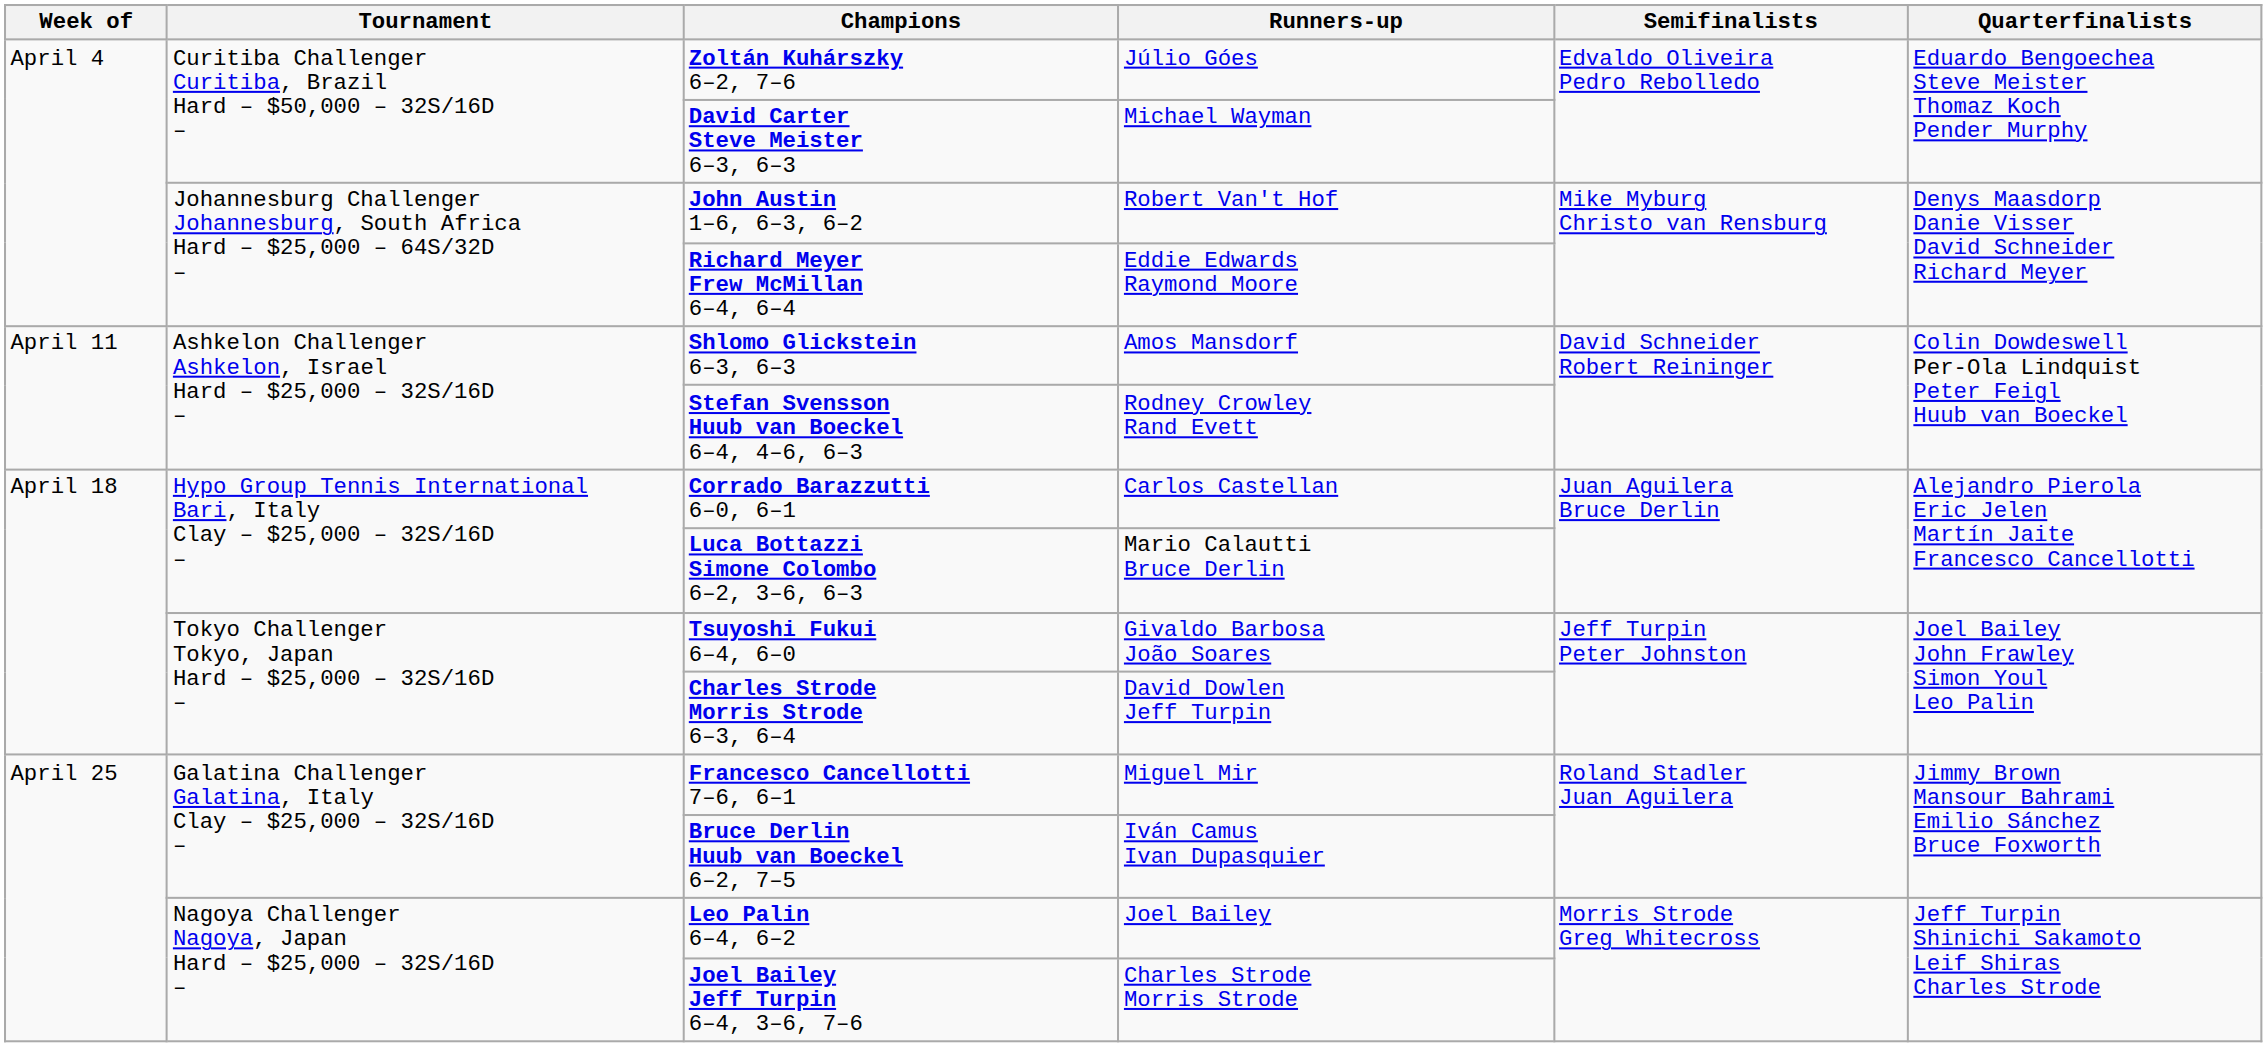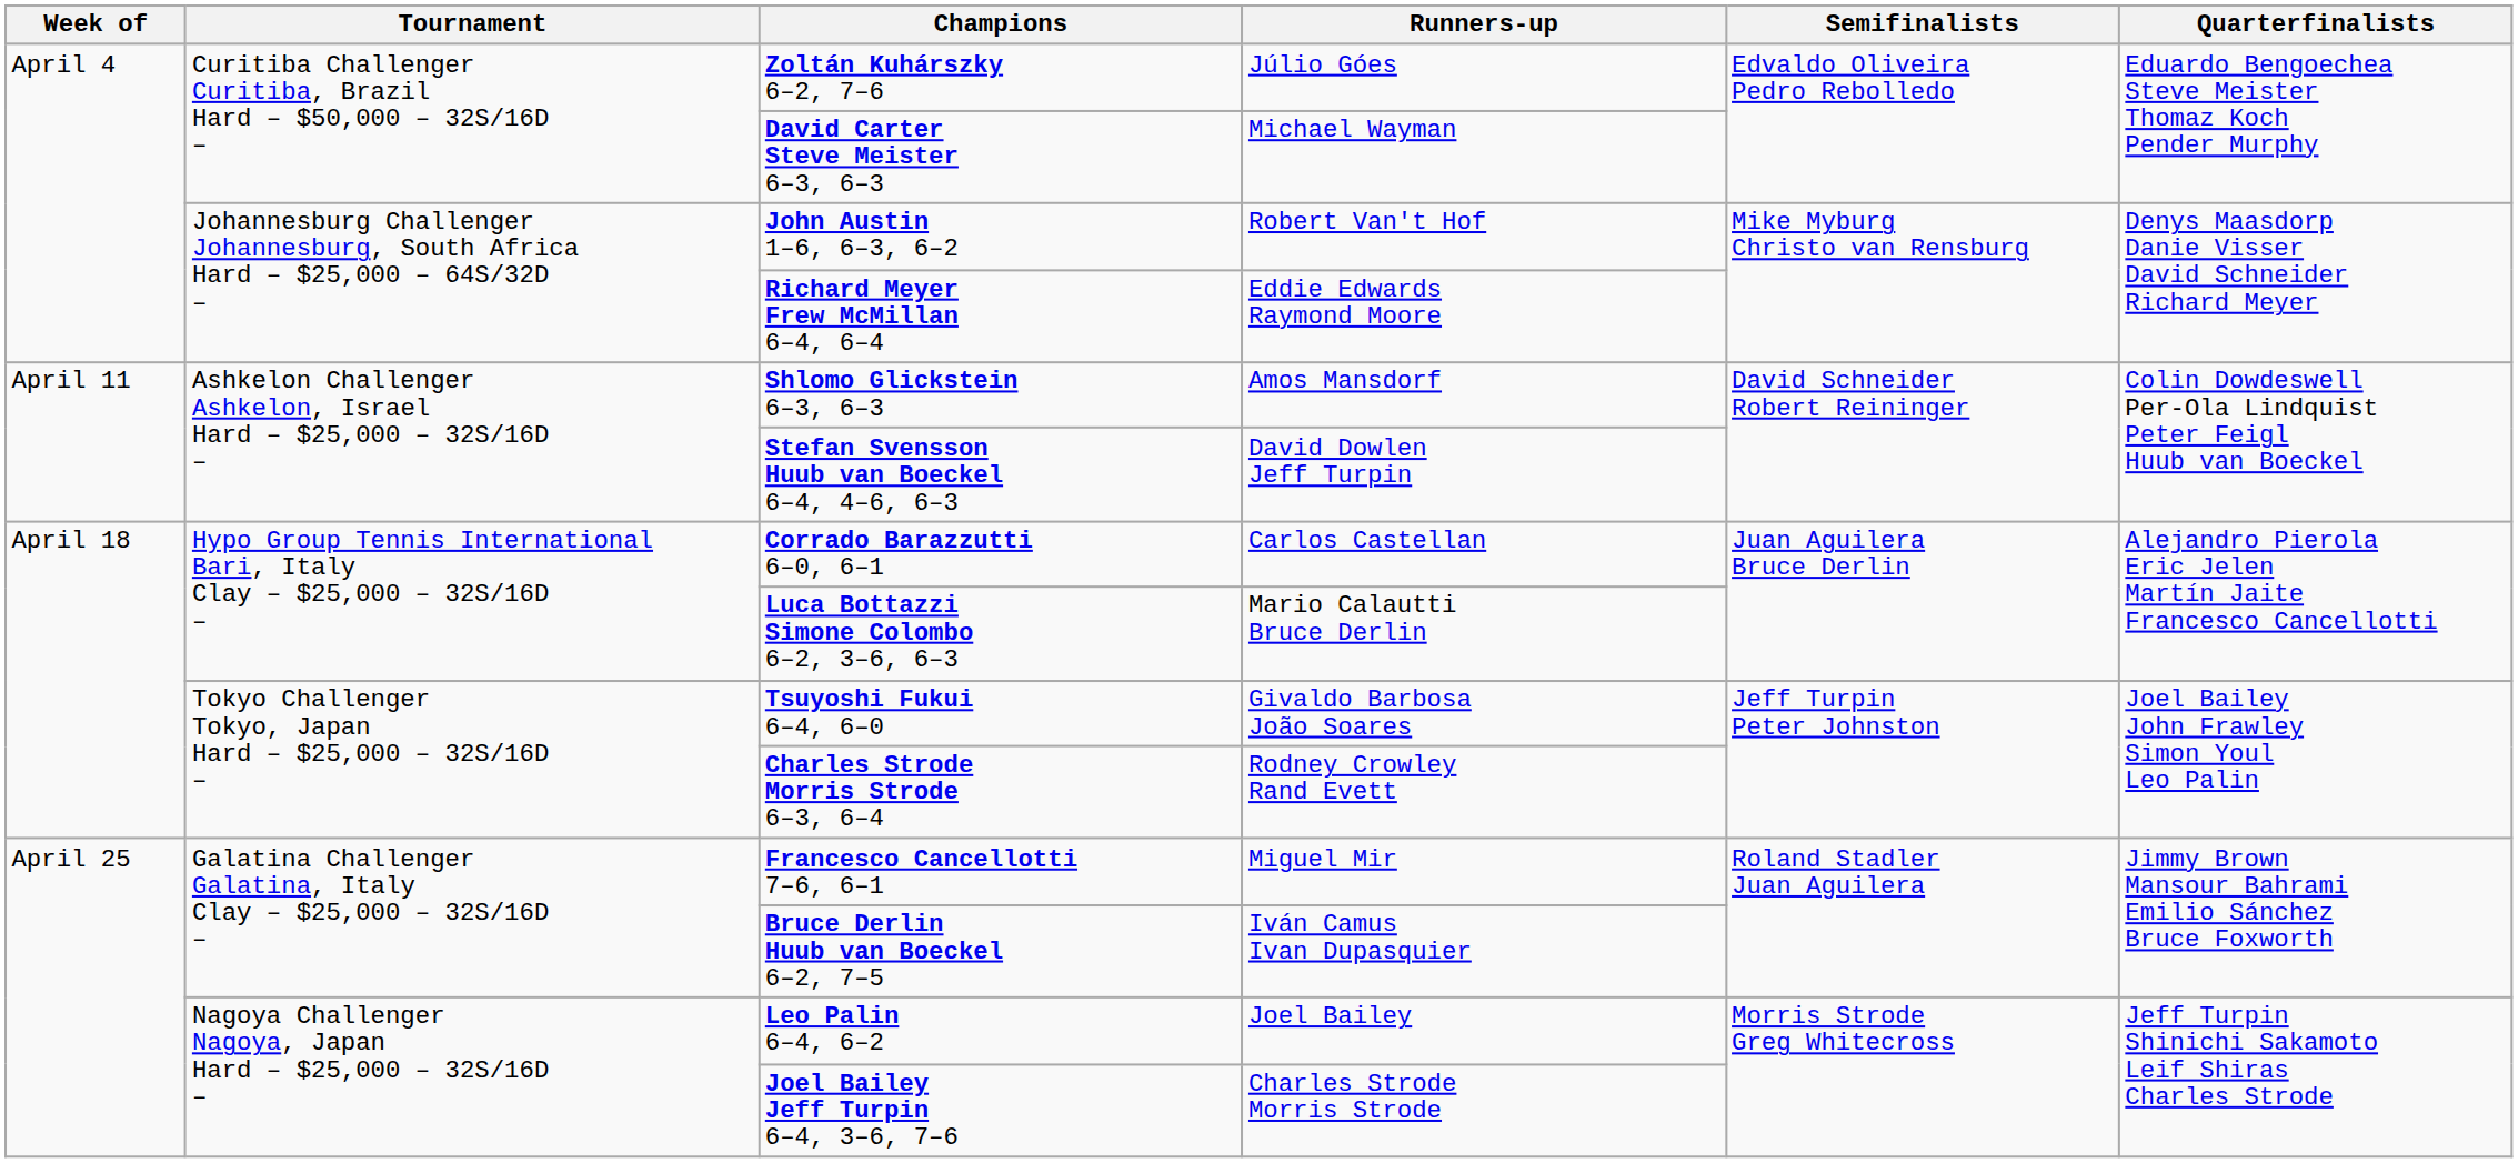Stefan Svensson Huub van Boeckel 6–4, 4–6, 6–3 | Runners-up: Rodney Crowley Rand Evett -> David Dowlen Jeff Turpin
Charles Strode Morris Strode 6–3, 6–4 | Runners-up: David Dowlen Jeff Turpin -> Rodney Crowley Rand Evett
